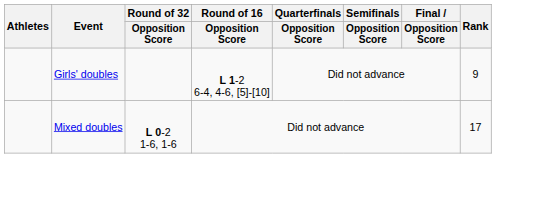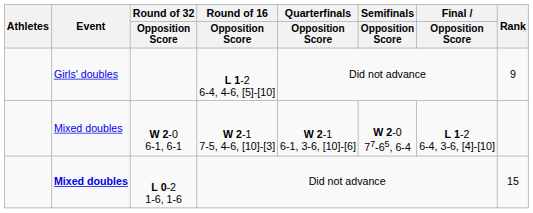+ row: Mixed doubles | W 2-0 6-1, 6-1 | W 2-1 7-5, 4-6, [10]-[3] | W 2-1 6-1, 3-6, [10]-[6] | W 2-0 77-65, 6-4 | L 1-2 6-4, 3-6, [4]-[10]
L 0-2 1-6, 1-6 | Event: normal -> bold
L 0-2 1-6, 1-6 | Rank: 17 -> 15
